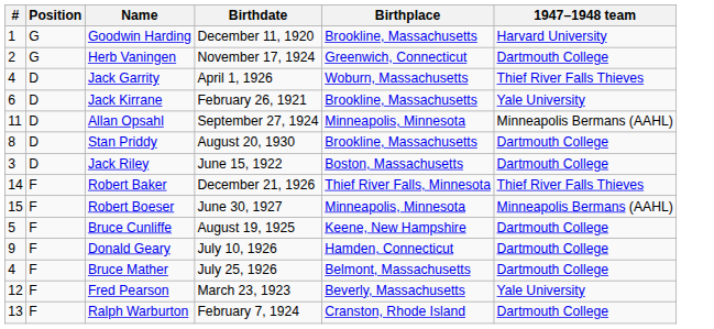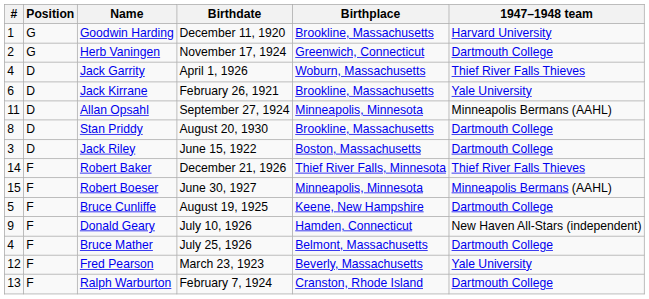Donald Geary | 1947–1948 team: Dartmouth College -> New Haven All-Stars (independent)
